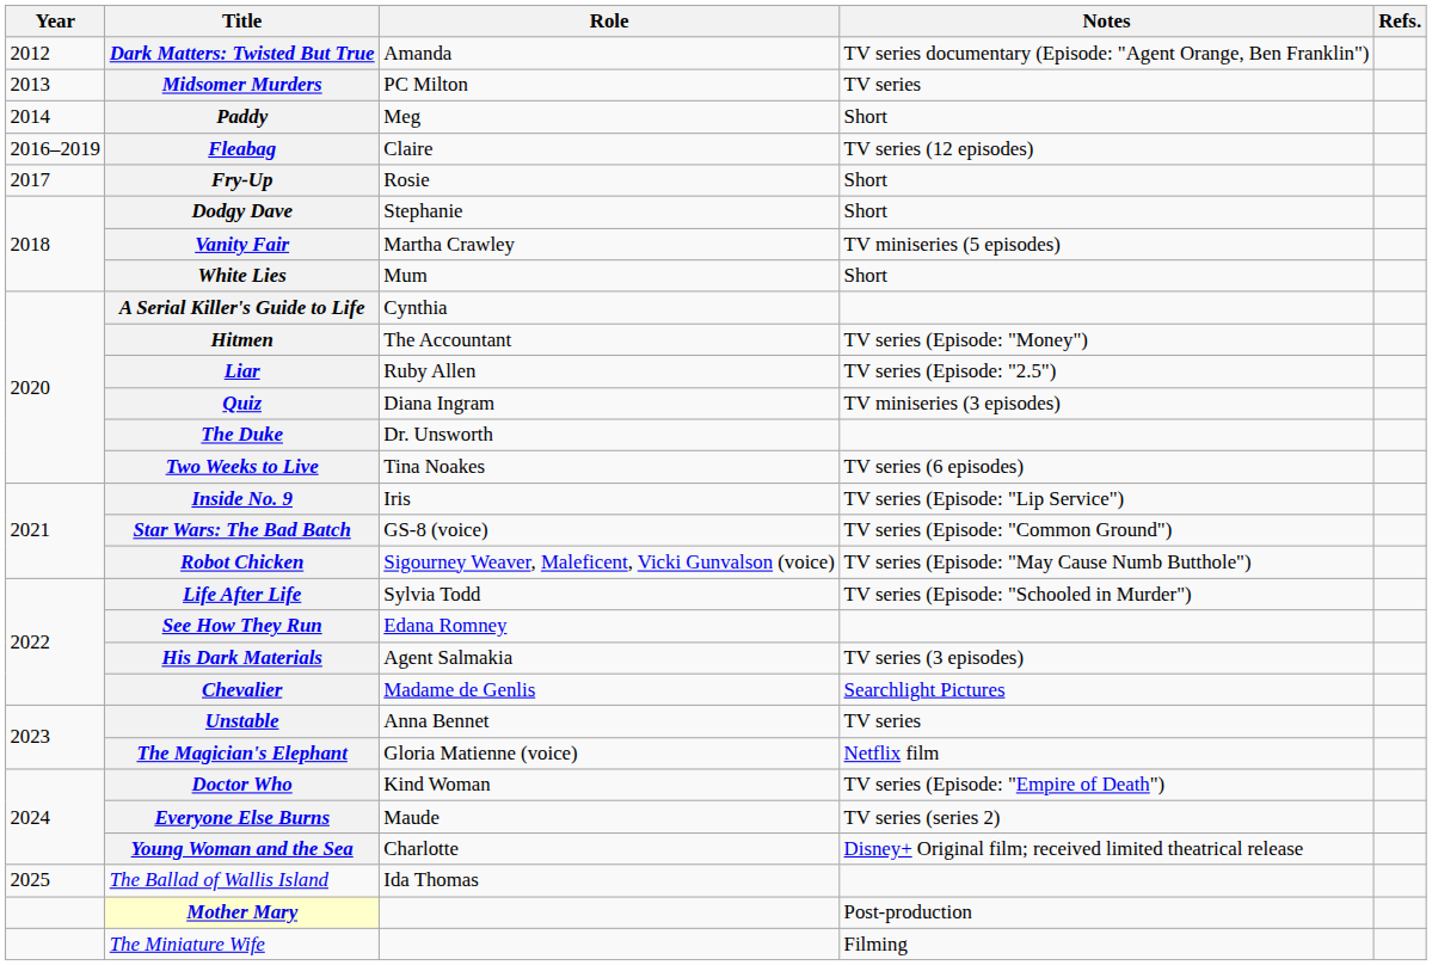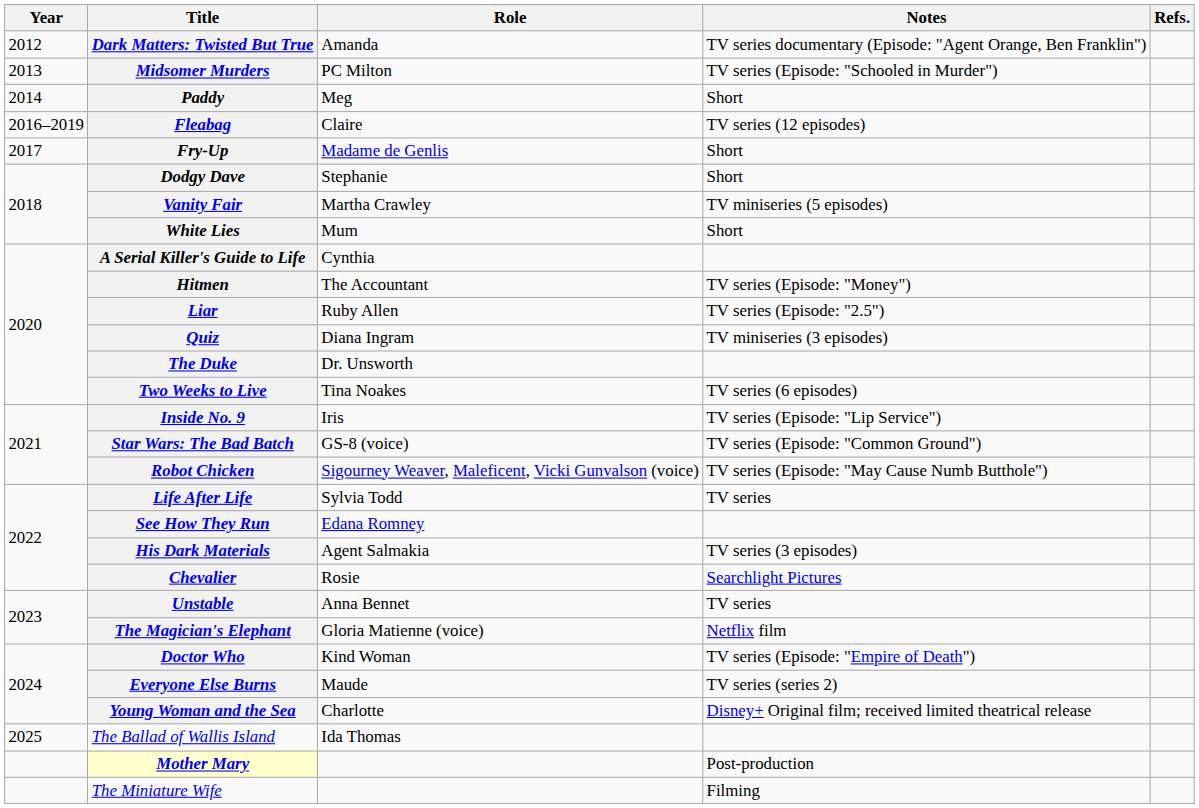Midsomer Murders | Notes: TV series -> TV series (Episode: "Schooled in Murder")
Fry-Up | Role: Rosie -> Madame de Genlis
Life After Life | Notes: TV series (Episode: "Schooled in Murder") -> TV series
Chevalier | Role: Madame de Genlis -> Rosie
